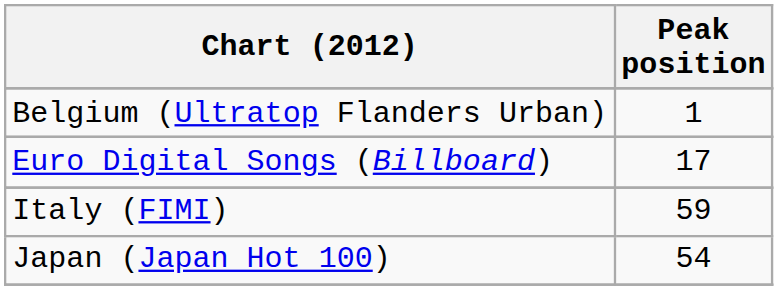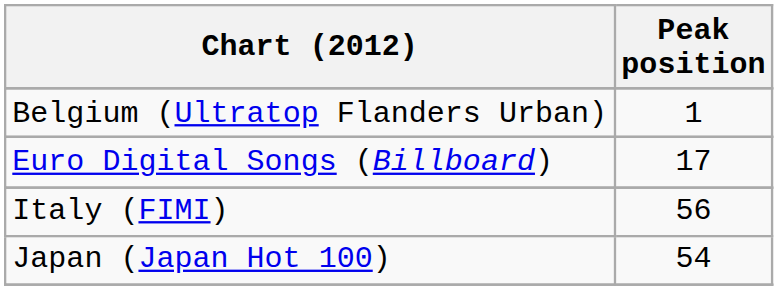Italy (FIMI) | Peak position: 59 -> 56
